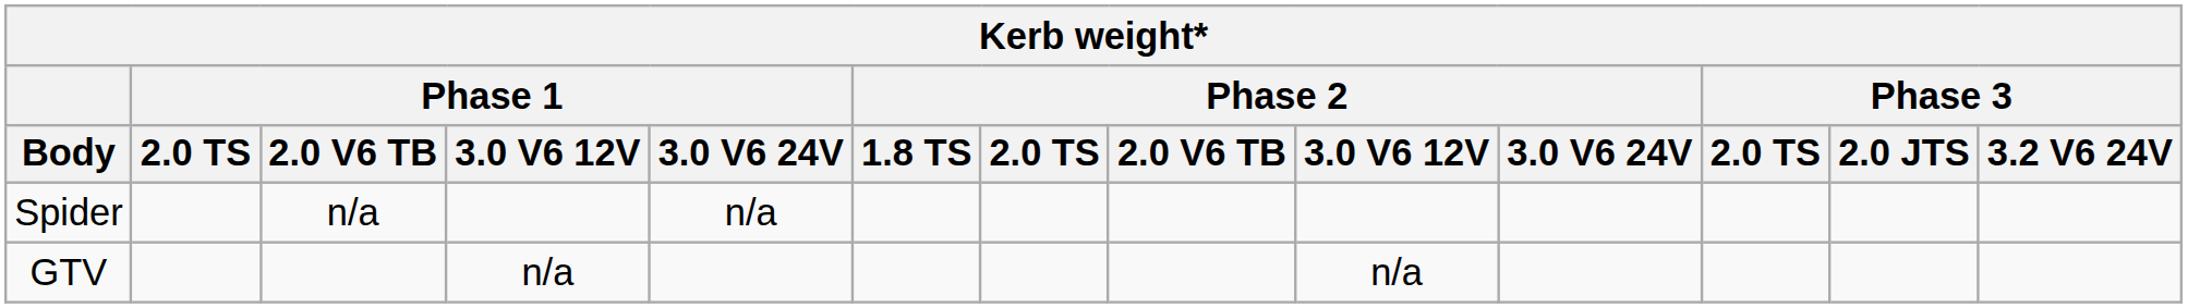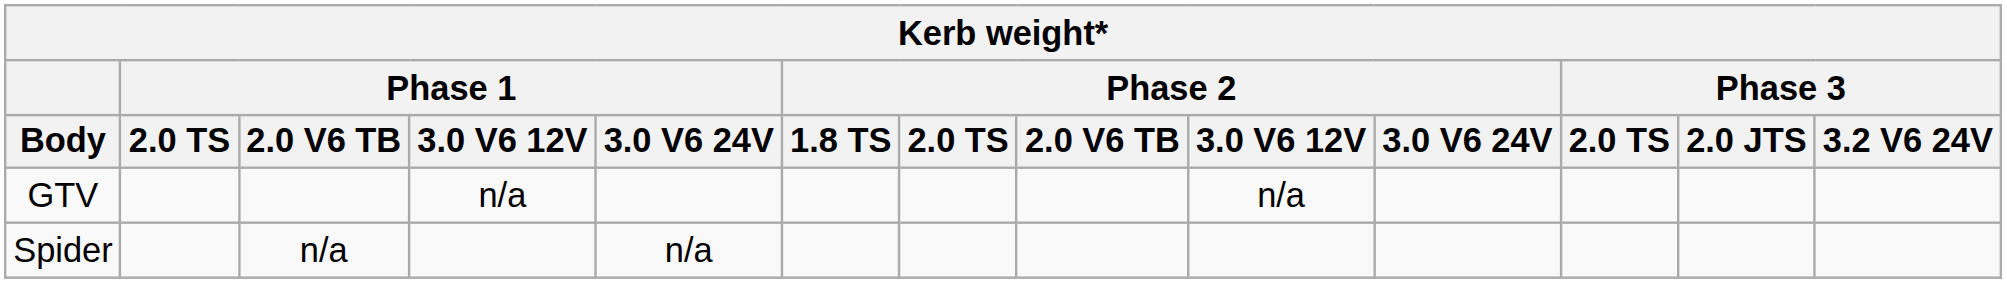rows swapped: GTV <-> Spider
